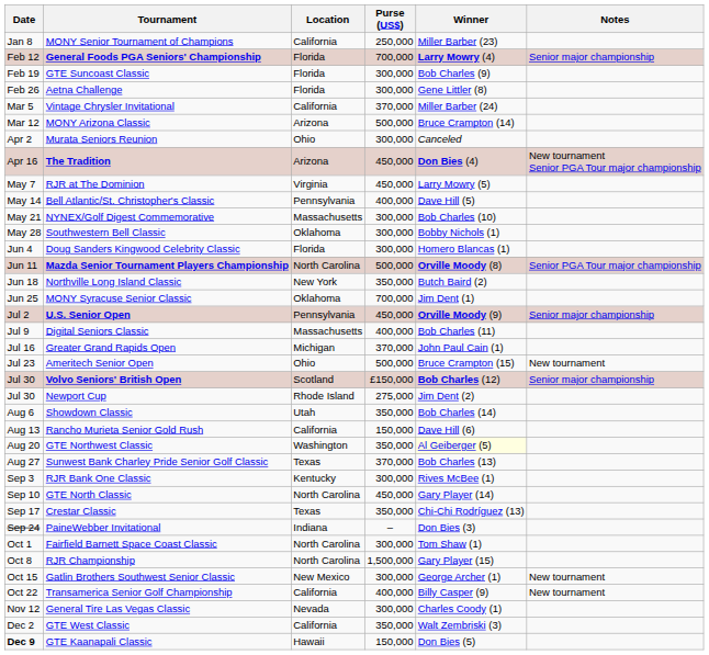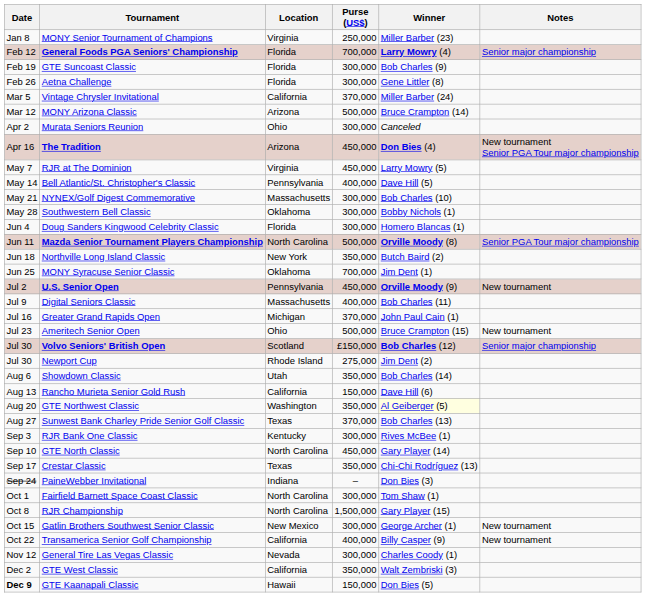MONY Senior Tournament of Champions | Location: California -> Virginia
U.S. Senior Open | Notes: Senior major championship -> New tournament
